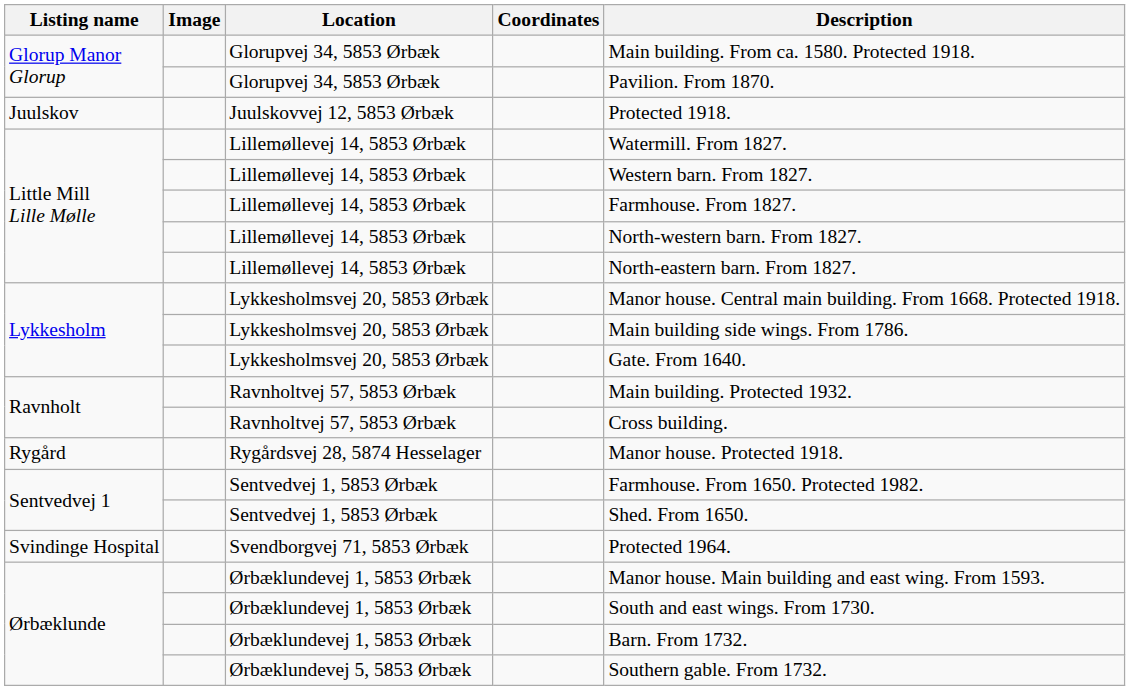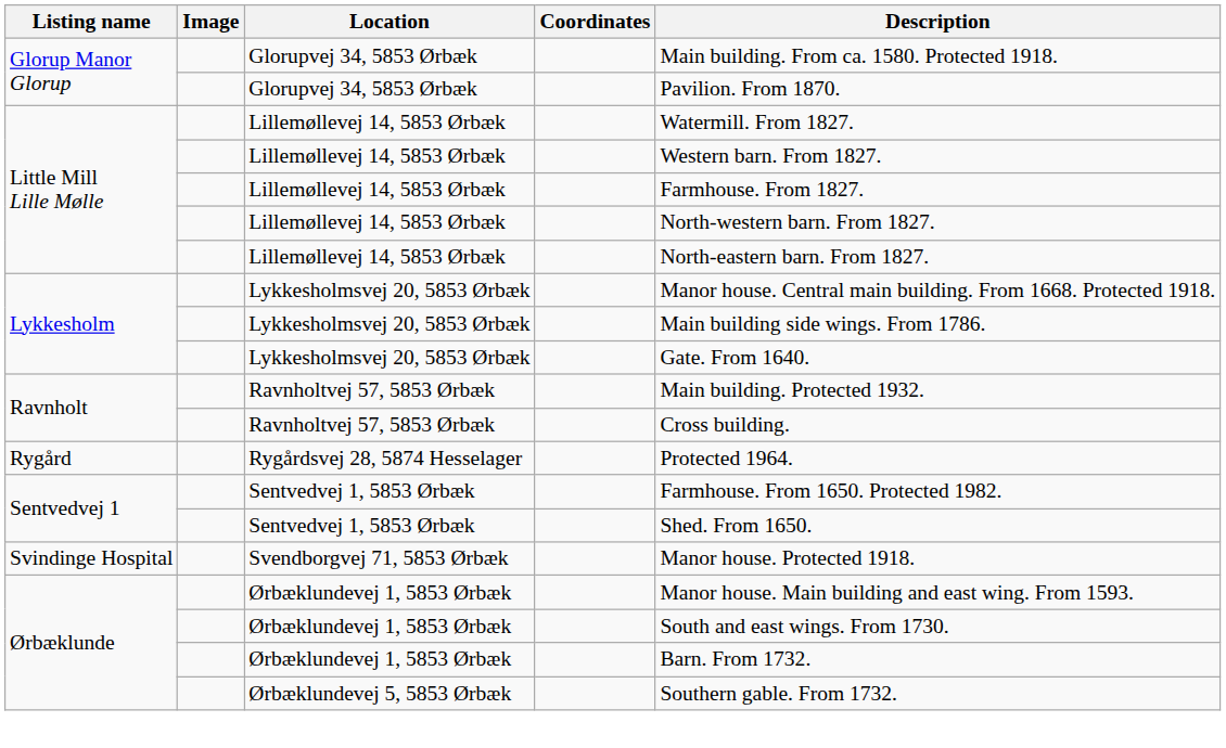- row: Juulskov | Juulskovvej 12, 5853 Ørbæk | Protected 1918.
Rygårdsvej 28, 5874 Hesselager | Description: Manor house. Protected 1918. -> Protected 1964.
Svendborgvej 71, 5853 Ørbæk | Description: Protected 1964. -> Manor house. Protected 1918.
